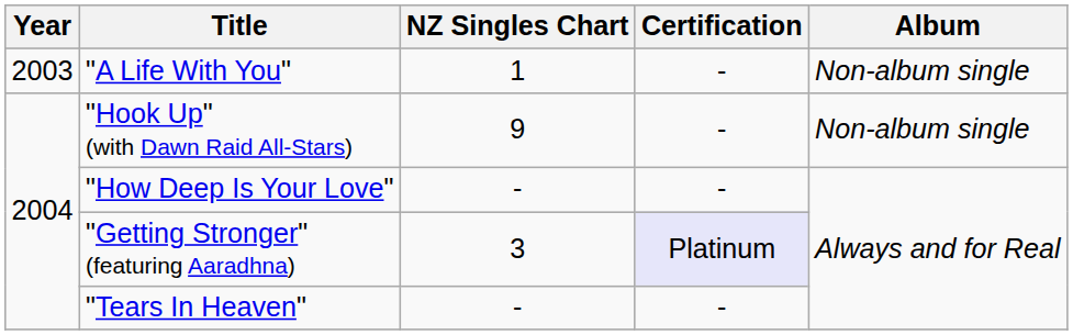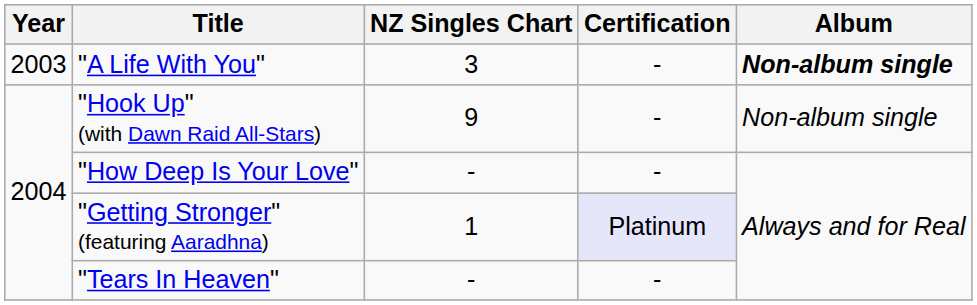"A Life With You" | NZ Singles Chart: 1 -> 3
"A Life With You" | Album: normal -> bold
"Getting Stronger" (featuring Aaradhna) | NZ Singles Chart: 3 -> 1
